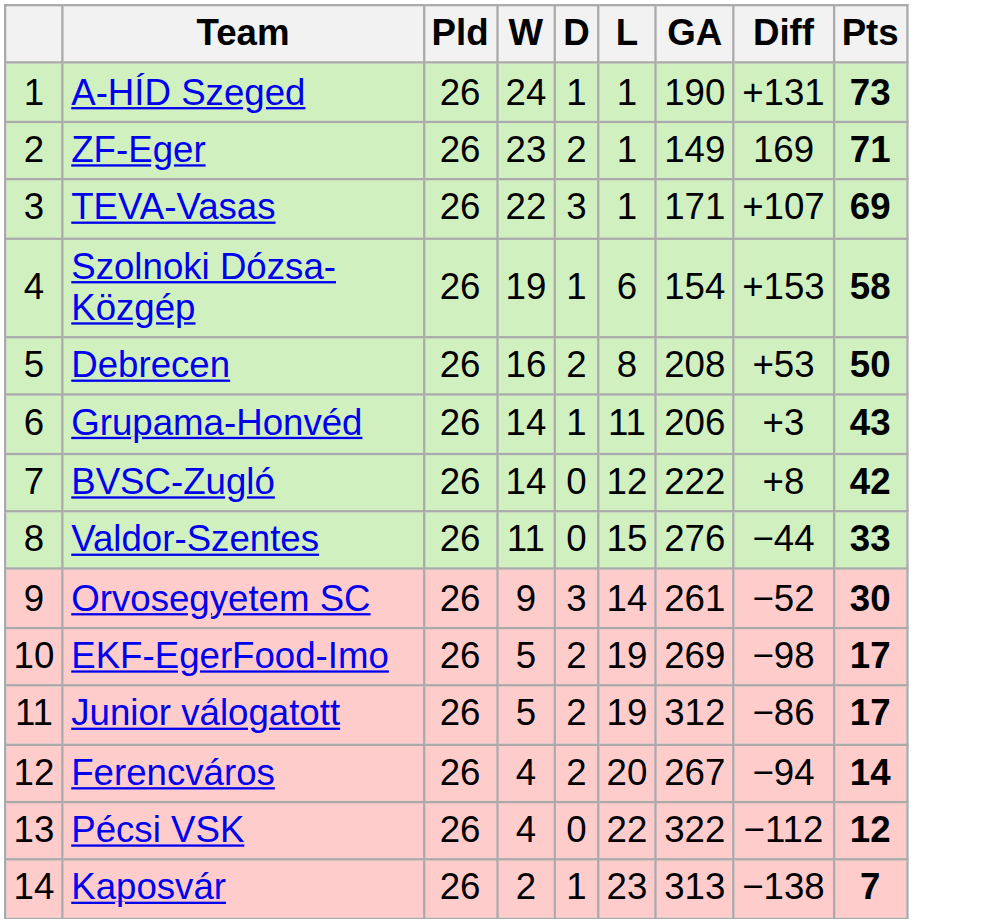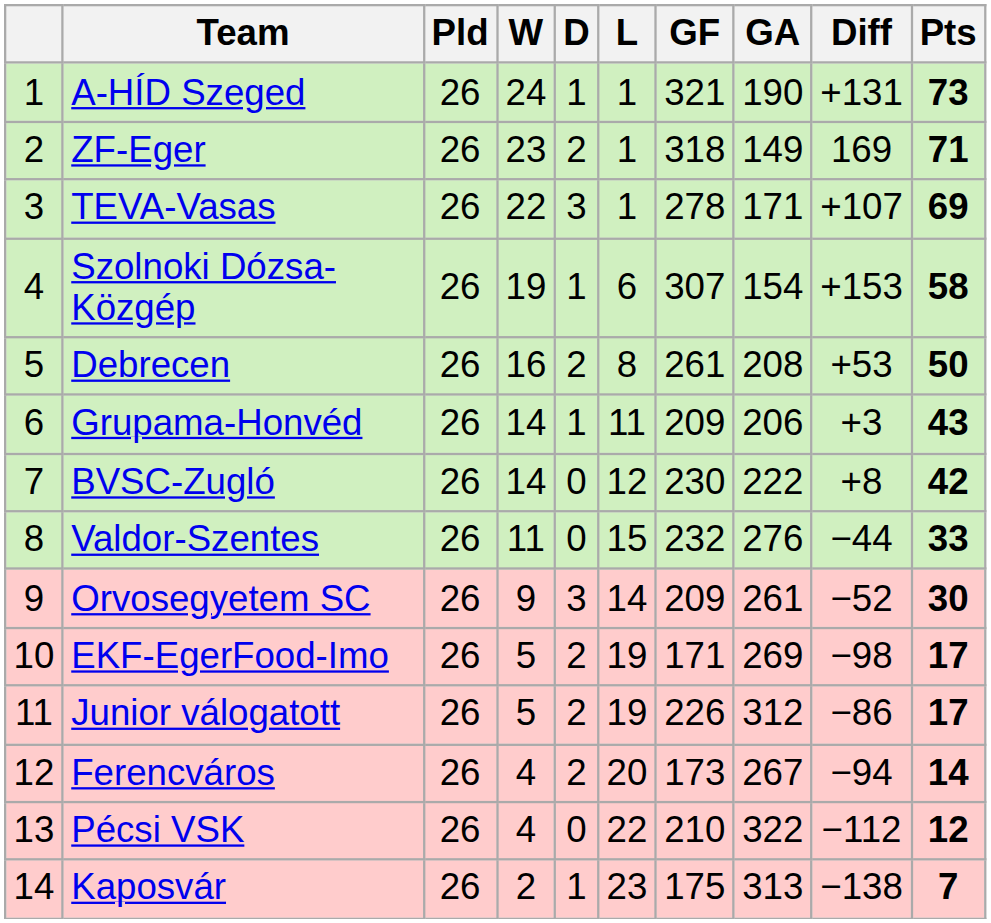+ column: GF | 321 | 318 | 278 | 307 | 261 | 209 | 230 | 232 | 209 | 171 | 226 | 173 | 210 | 175
